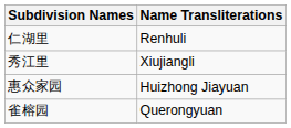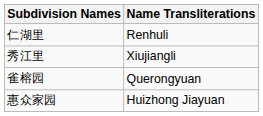rows swapped: 雀榕园 <-> 惠众家园
